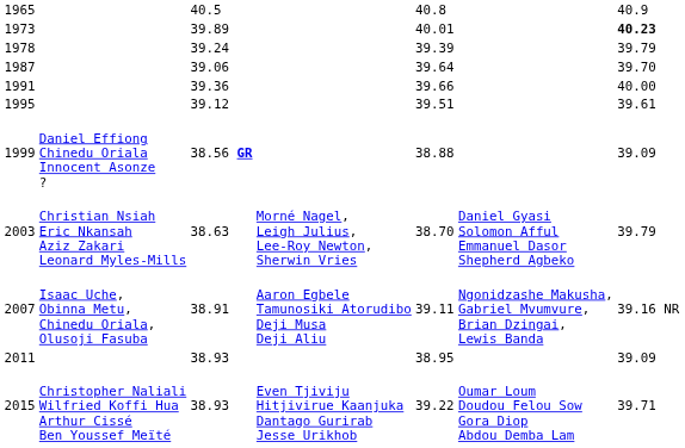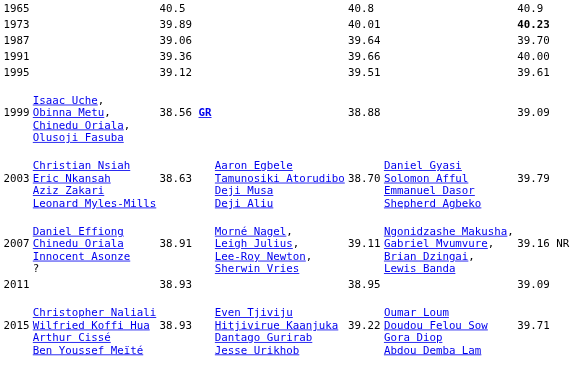- row: 1978 | 39.24 | 39.39 | 39.79
1999 | column 2: Daniel Effiong Chinedu Oriala Innocent Asonze ? -> Isaac Uche, Obinna Metu, Chinedu Oriala, Olusoji Fasuba
2003 | column 4: Morné Nagel, Leigh Julius, Lee-Roy Newton, Sherwin Vries -> Aaron Egbele Tamunosiki Atorudibo Deji Musa Deji Aliu
2007 | column 2: Isaac Uche, Obinna Metu, Chinedu Oriala, Olusoji Fasuba -> Daniel Effiong Chinedu Oriala Innocent Asonze ?
2007 | column 4: Aaron Egbele Tamunosiki Atorudibo Deji Musa Deji Aliu -> Morné Nagel, Leigh Julius, Lee-Roy Newton, Sherwin Vries
